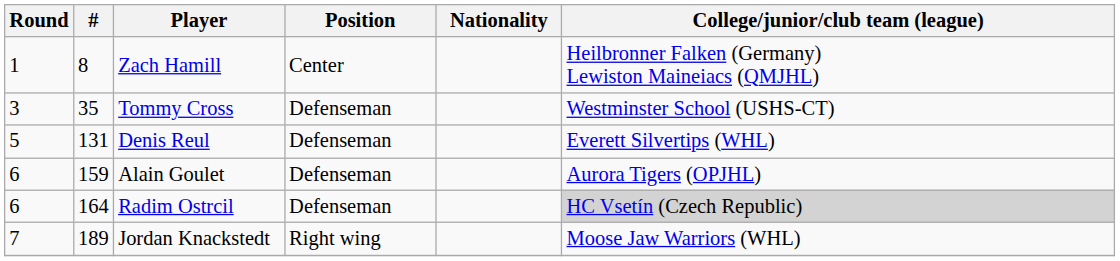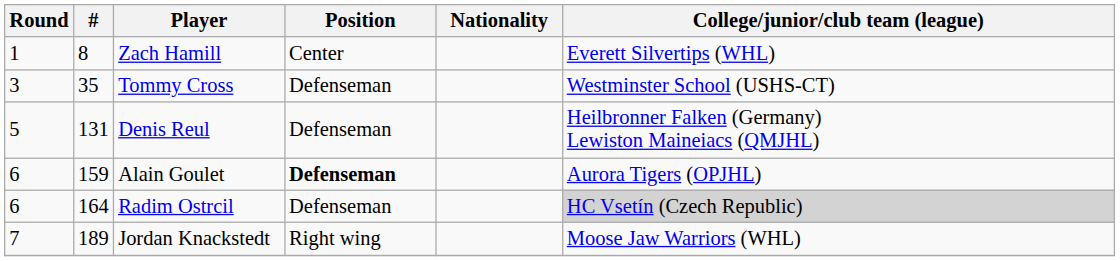Zach Hamill | College/junior/club team (league): Heilbronner Falken (Germany) Lewiston Maineiacs (QMJHL) -> Everett Silvertips (WHL)
Denis Reul | College/junior/club team (league): Everett Silvertips (WHL) -> Heilbronner Falken (Germany) Lewiston Maineiacs (QMJHL)
Alain Goulet | Position: normal -> bold
